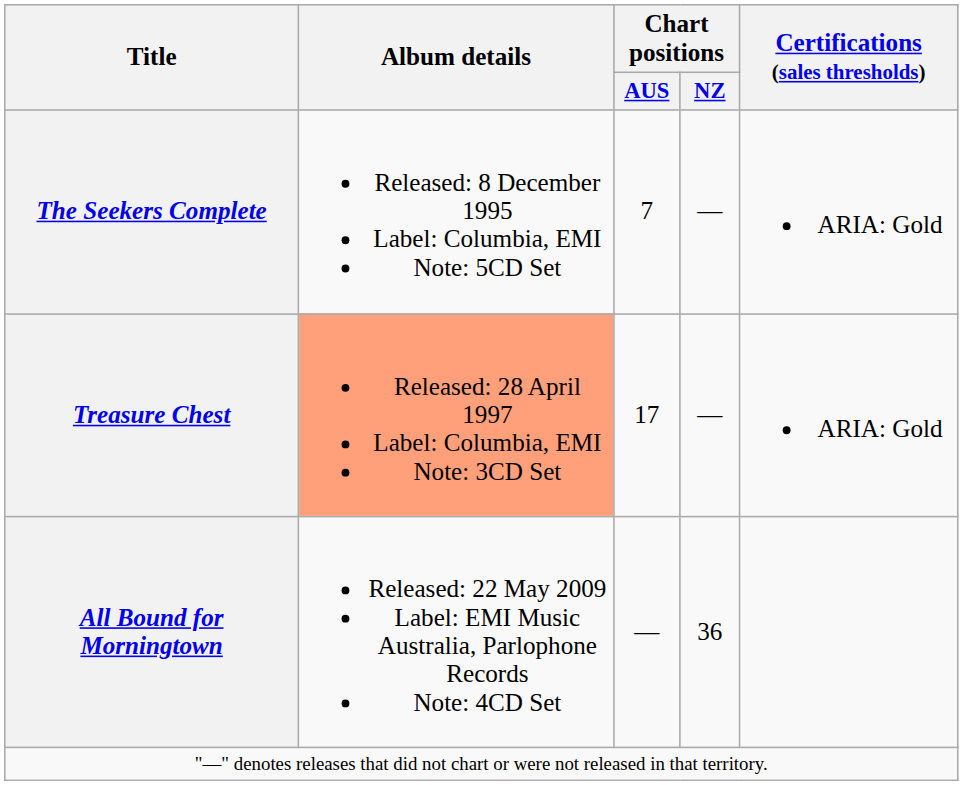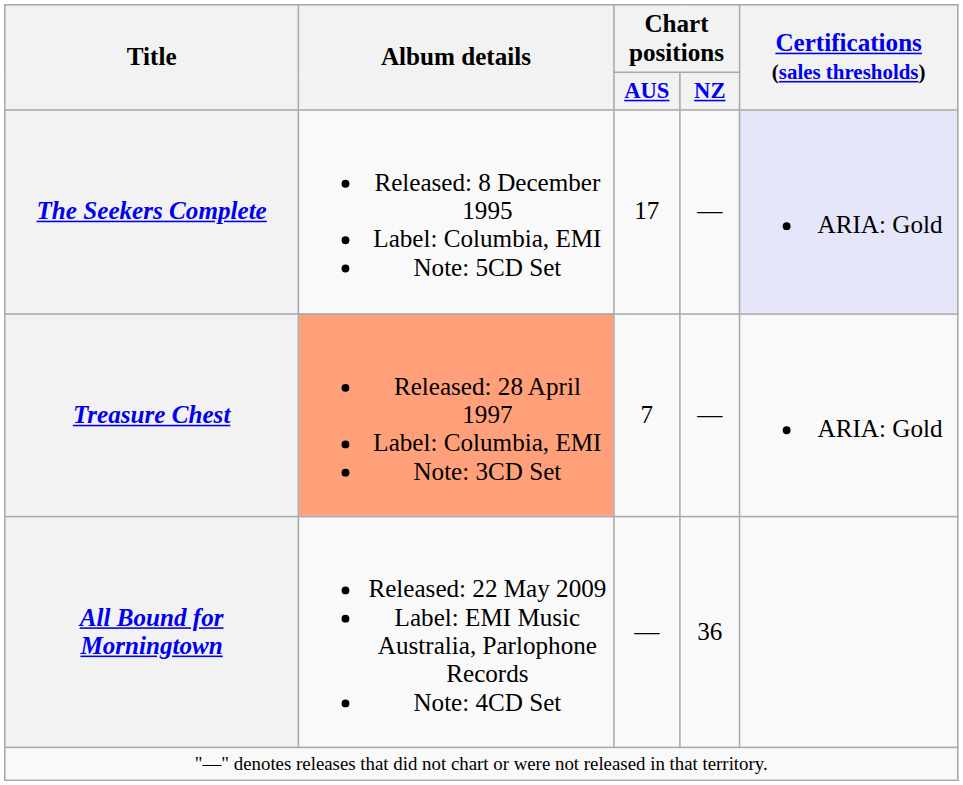The Seekers Complete | Chart positions / AUS: 7 -> 17
The Seekers Complete | Certifications (sales thresholds): no background -> lavender background
Treasure Chest | Chart positions / AUS: 17 -> 7
